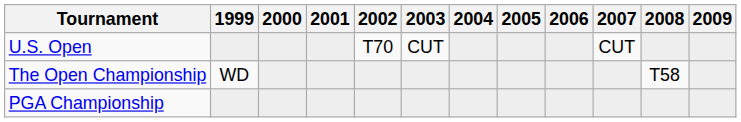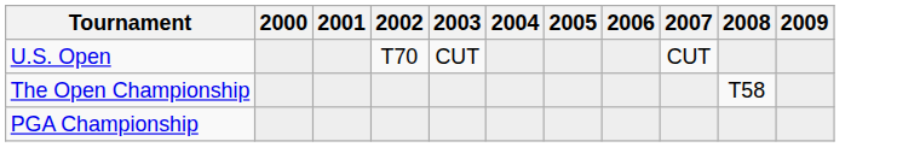- column: 1999 | WD
